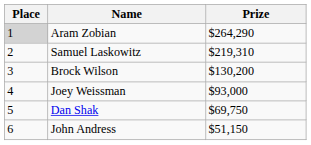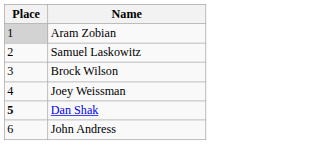- column: Prize | $264,290 | $219,310 | $130,200 | $93,000 | $69,750 | $51,150
Dan Shak | Place: normal -> bold
